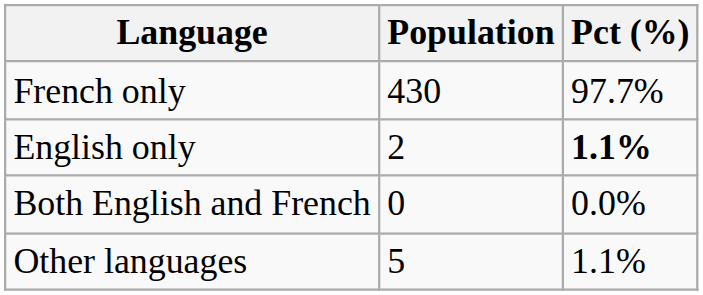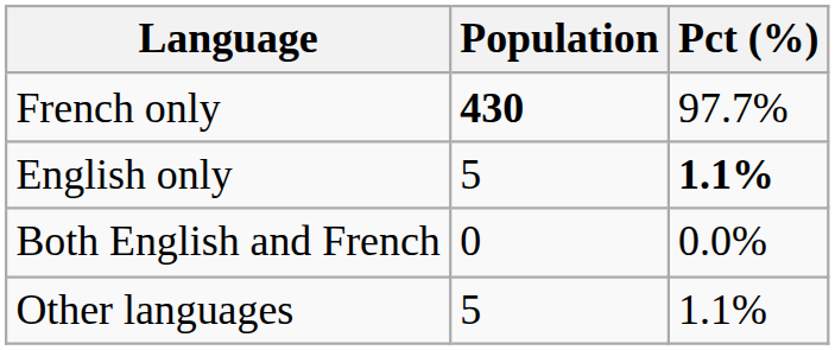French only | Population: normal -> bold
English only | Population: 2 -> 5
